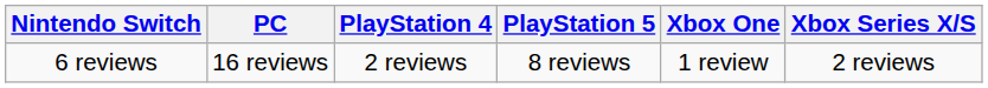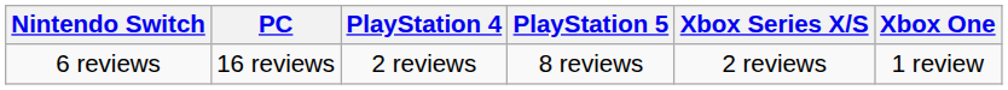columns swapped: Xbox One <-> Xbox Series X/S
